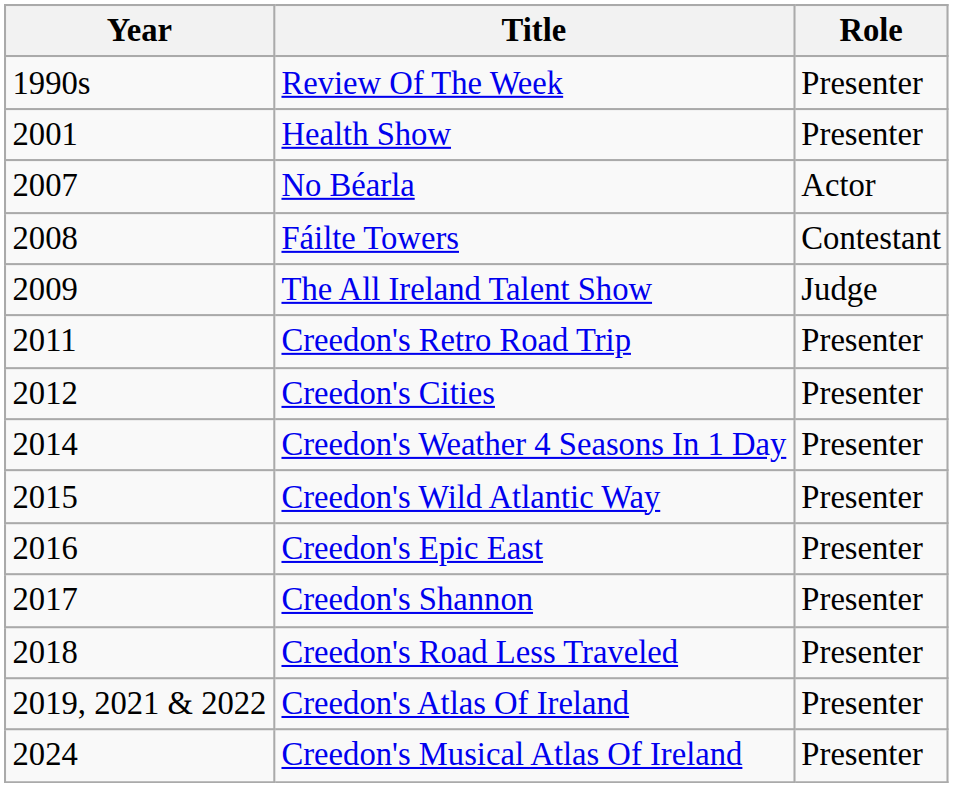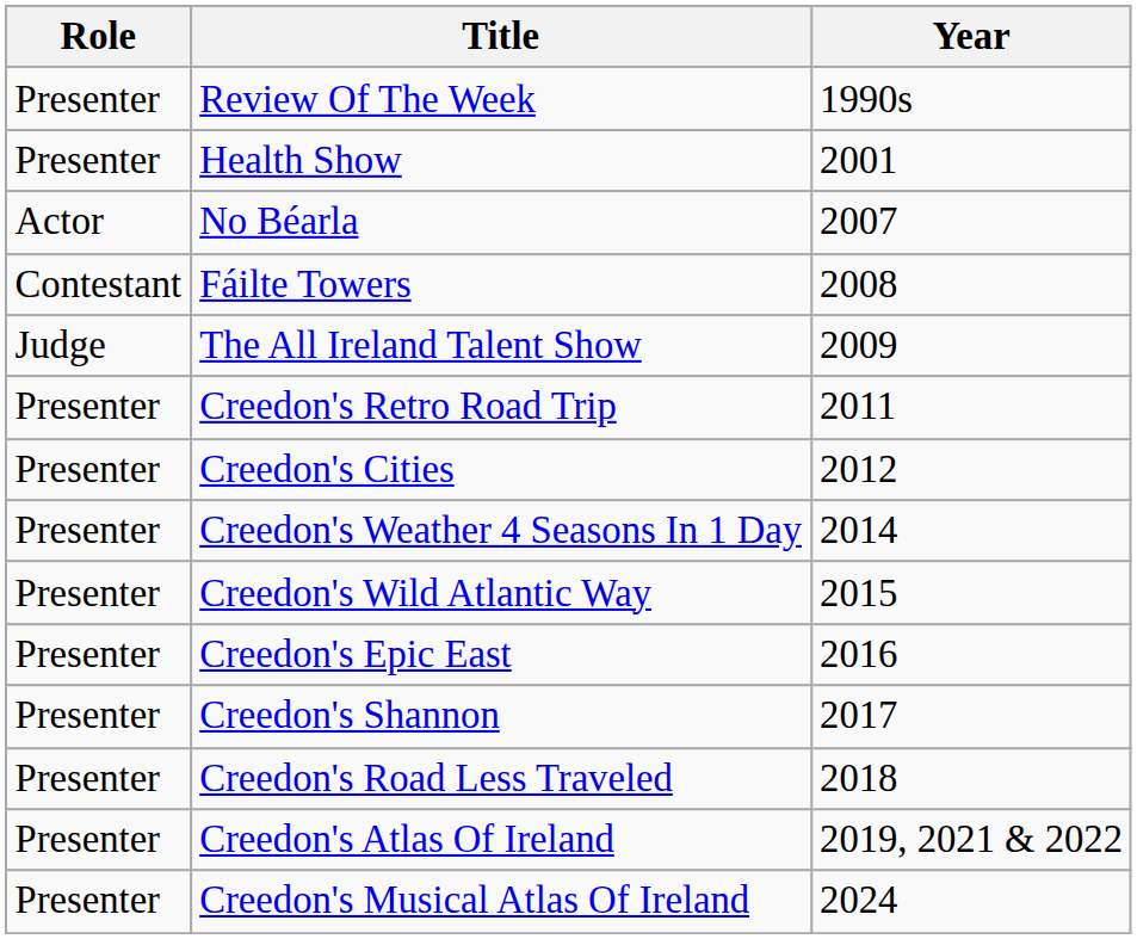columns swapped: Year <-> Role
